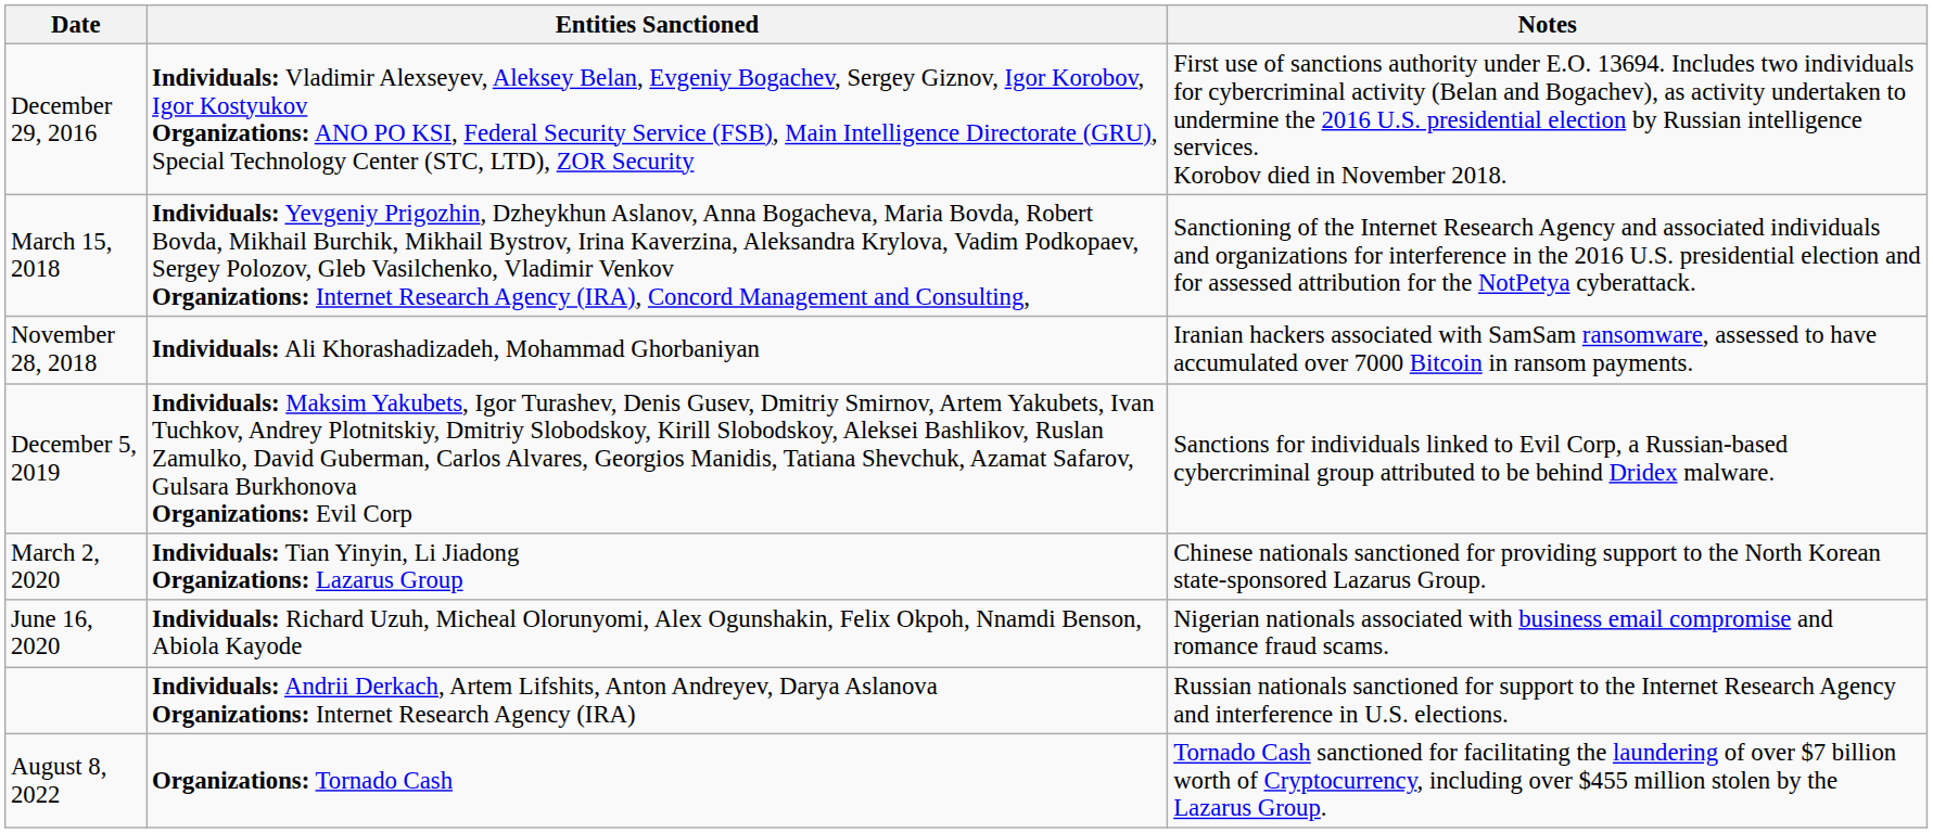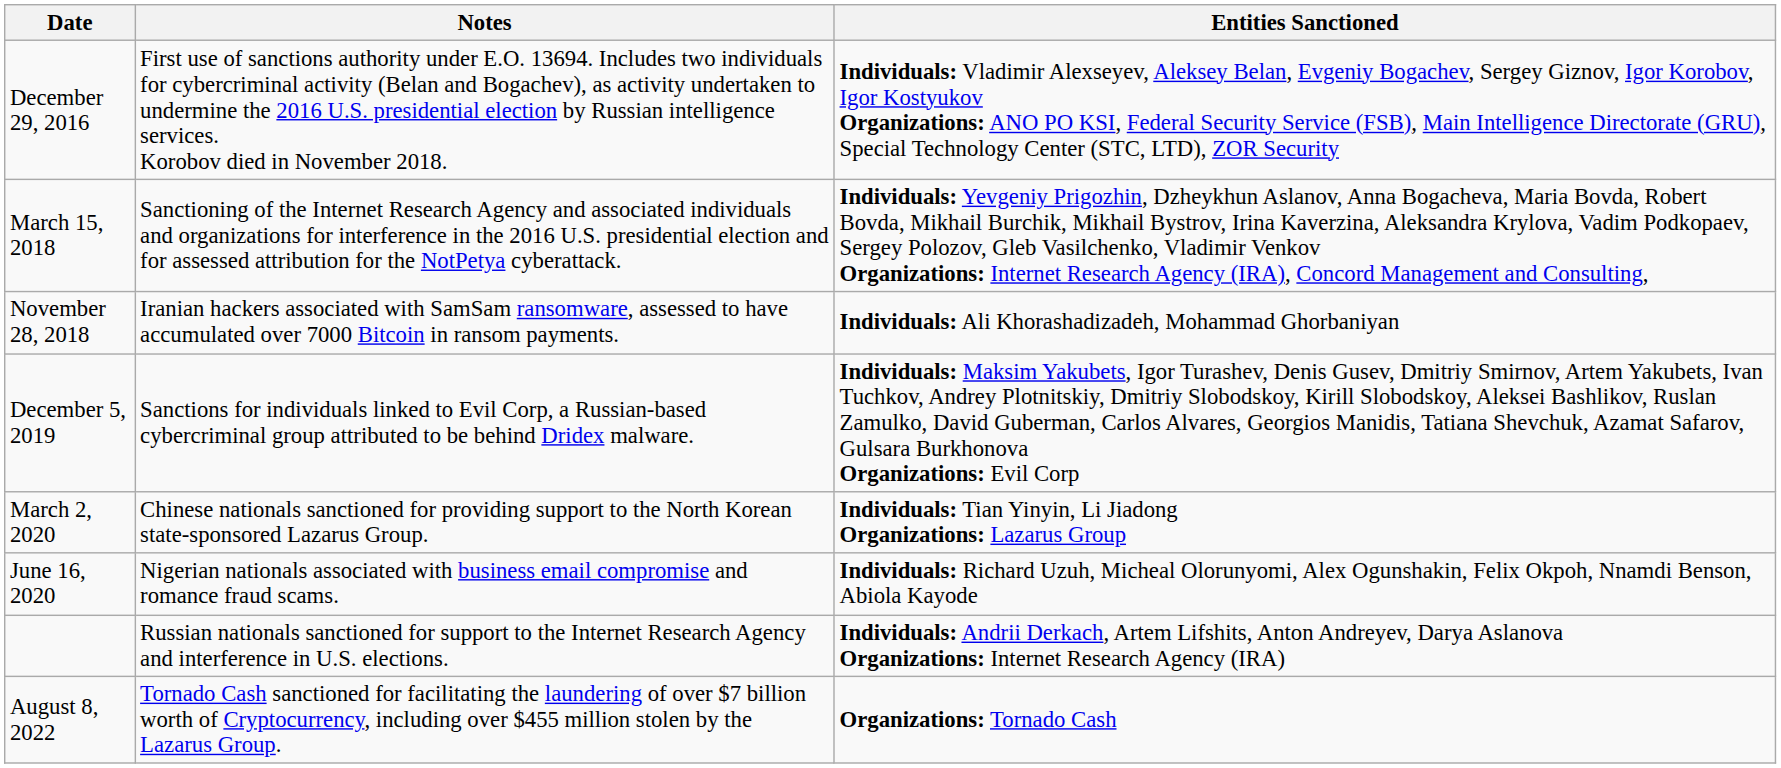columns swapped: Entities Sanctioned <-> Notes
